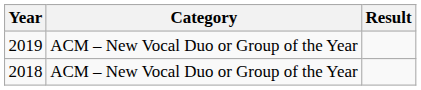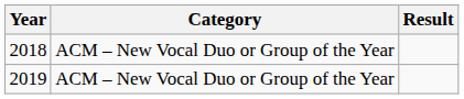rows swapped: 2018 <-> 2019
